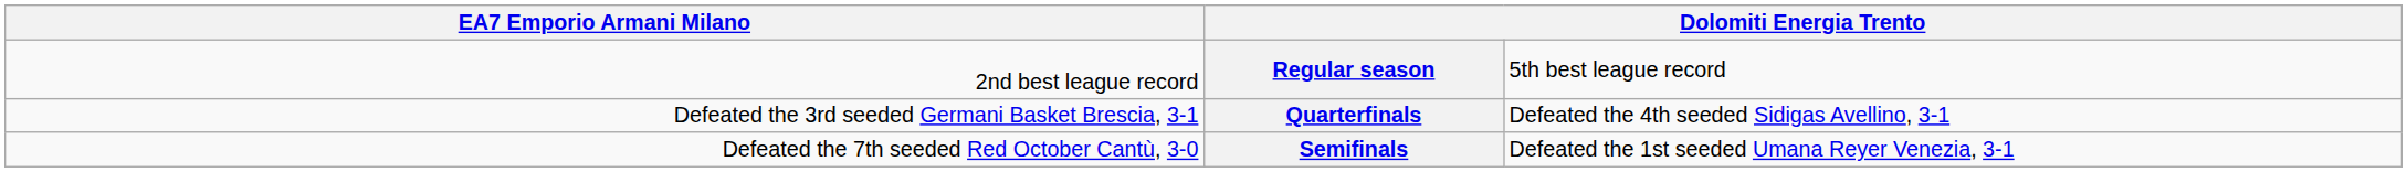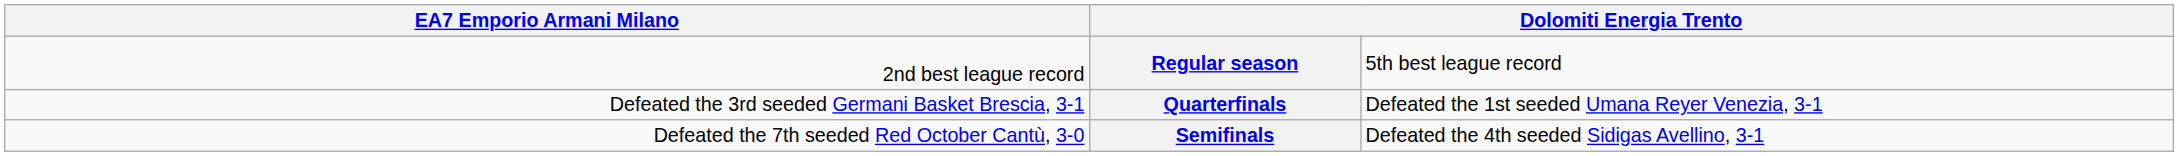Quarterfinals | column 4: Defeated the 4th seeded Sidigas Avellino, 3-1 -> Defeated the 1st seeded Umana Reyer Venezia, 3-1
Semifinals | column 4: Defeated the 1st seeded Umana Reyer Venezia, 3-1 -> Defeated the 4th seeded Sidigas Avellino, 3-1
